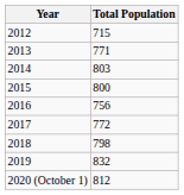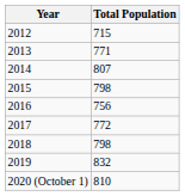2014 | Total Population: 803 -> 807
2015 | Total Population: 800 -> 798
2020 (October 1) | Total Population: 812 -> 810
